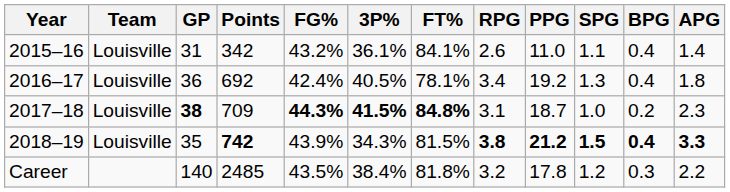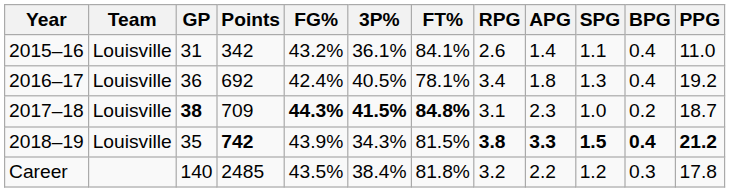columns swapped: APG <-> PPG
